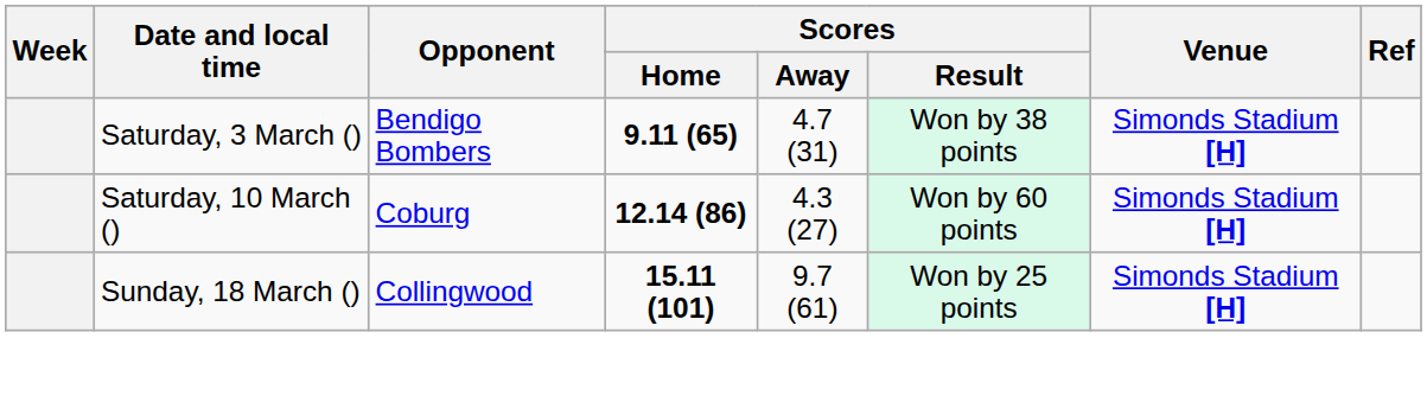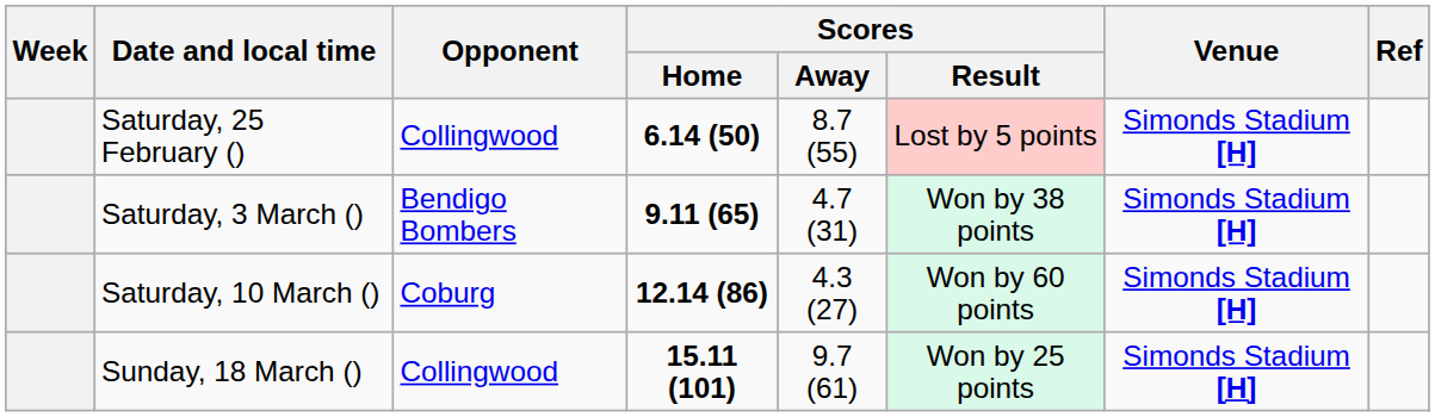+ row: Saturday, 25 February () | Collingwood | 6.14 (50) | 8.7 (55) | Lost by 5 points | Simonds Stadium [H]
